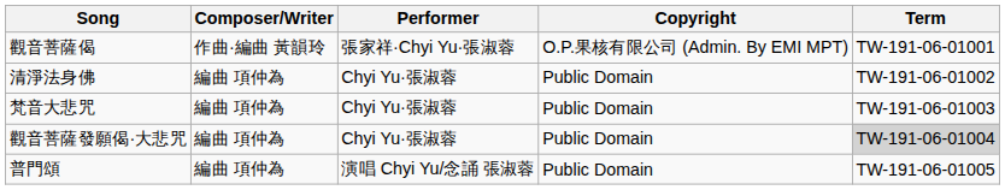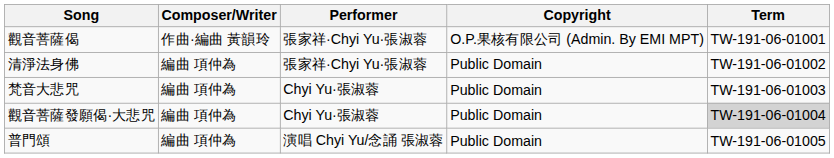清淨法身佛 | Performer: Chyi Yu·張淑蓉 -> 張家祥·Chyi Yu·張淑蓉
